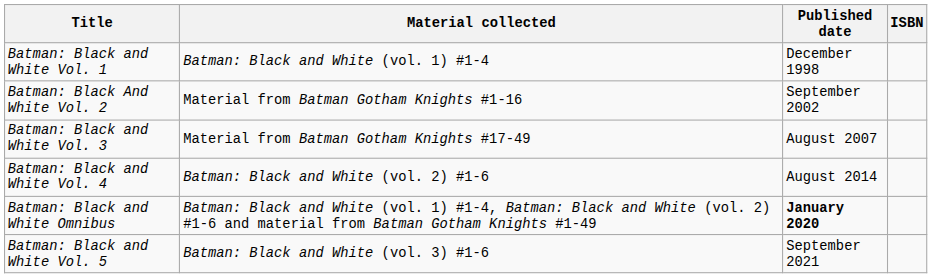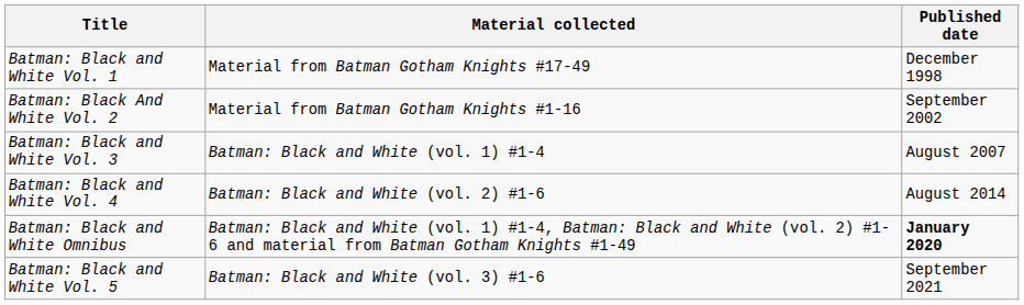- column: ISBN
Batman: Black and White Vol. 1 | Material collected: Batman: Black and White (vol. 1) #1-4 -> Material from Batman Gotham Knights #17-49
Batman: Black and White Vol. 3 | Material collected: Material from Batman Gotham Knights #17-49 -> Batman: Black and White (vol. 1) #1-4
